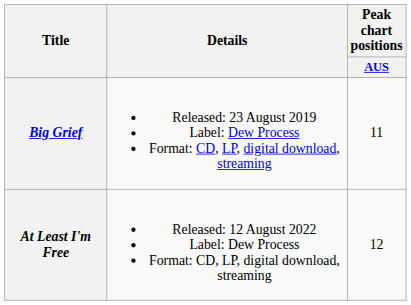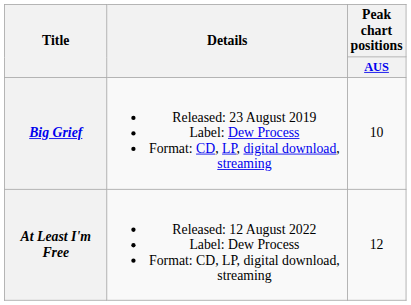Big Grief | Peak chart positions / AUS: 11 -> 10
